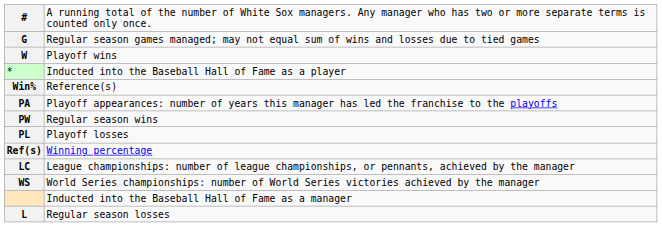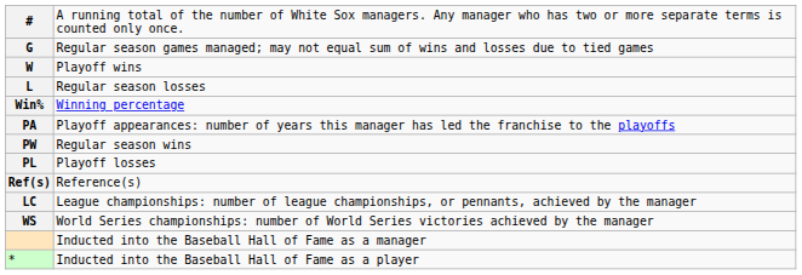rows swapped: L <-> *
Win% | column 2: Reference(s) -> Winning percentage
Ref(s) | column 2: Winning percentage -> Reference(s)
